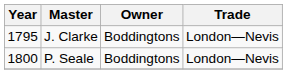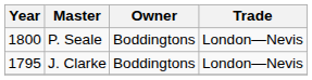rows swapped: J. Clarke <-> P. Seale
